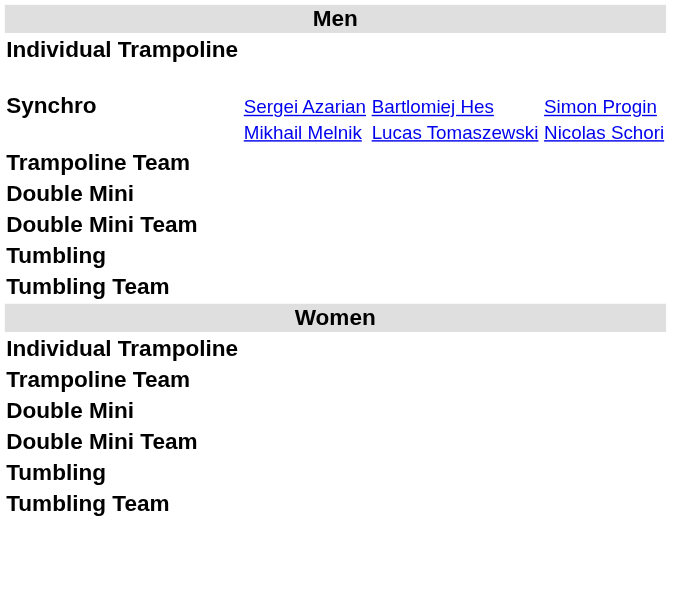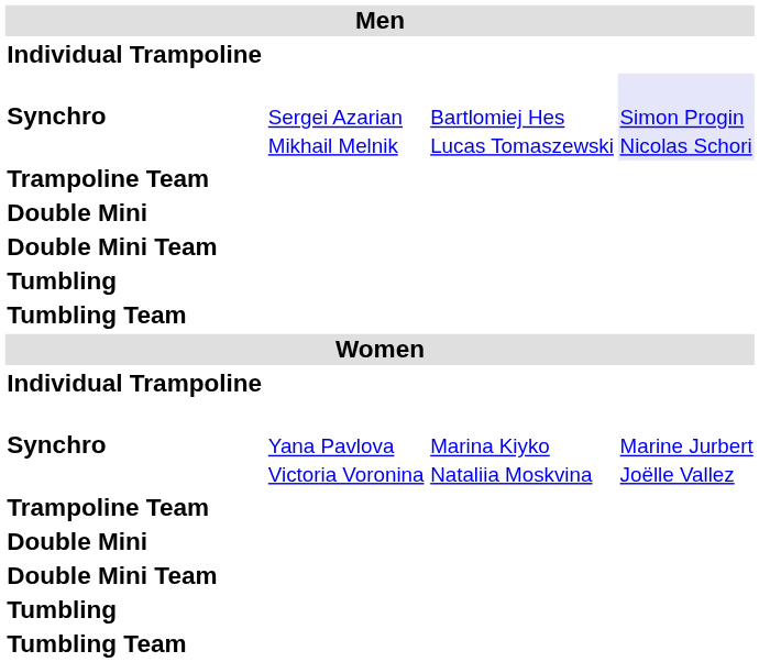Synchro / Sergei Azarian Mikhail Melnik | column 4: no background -> lavender background
+ row: Synchro | Yana Pavlova Victoria Voronina | Marina Kiyko Nataliia Moskvina | Marine Jurbert Joëlle Vallez
